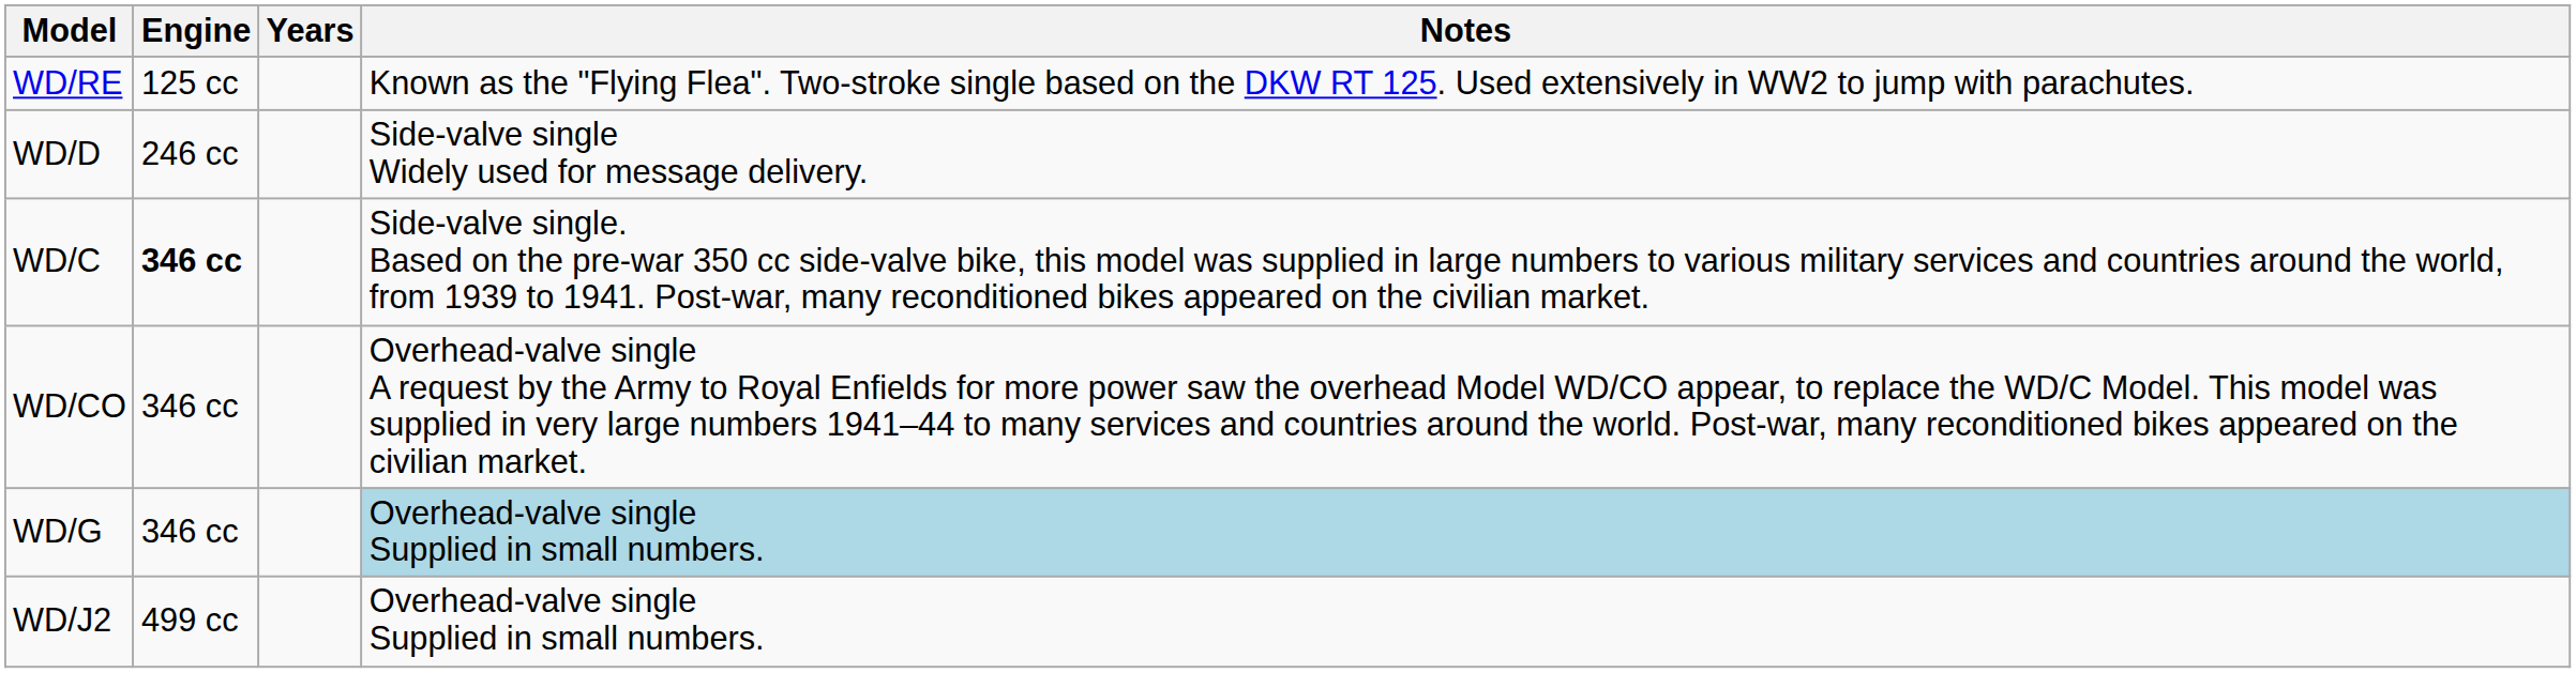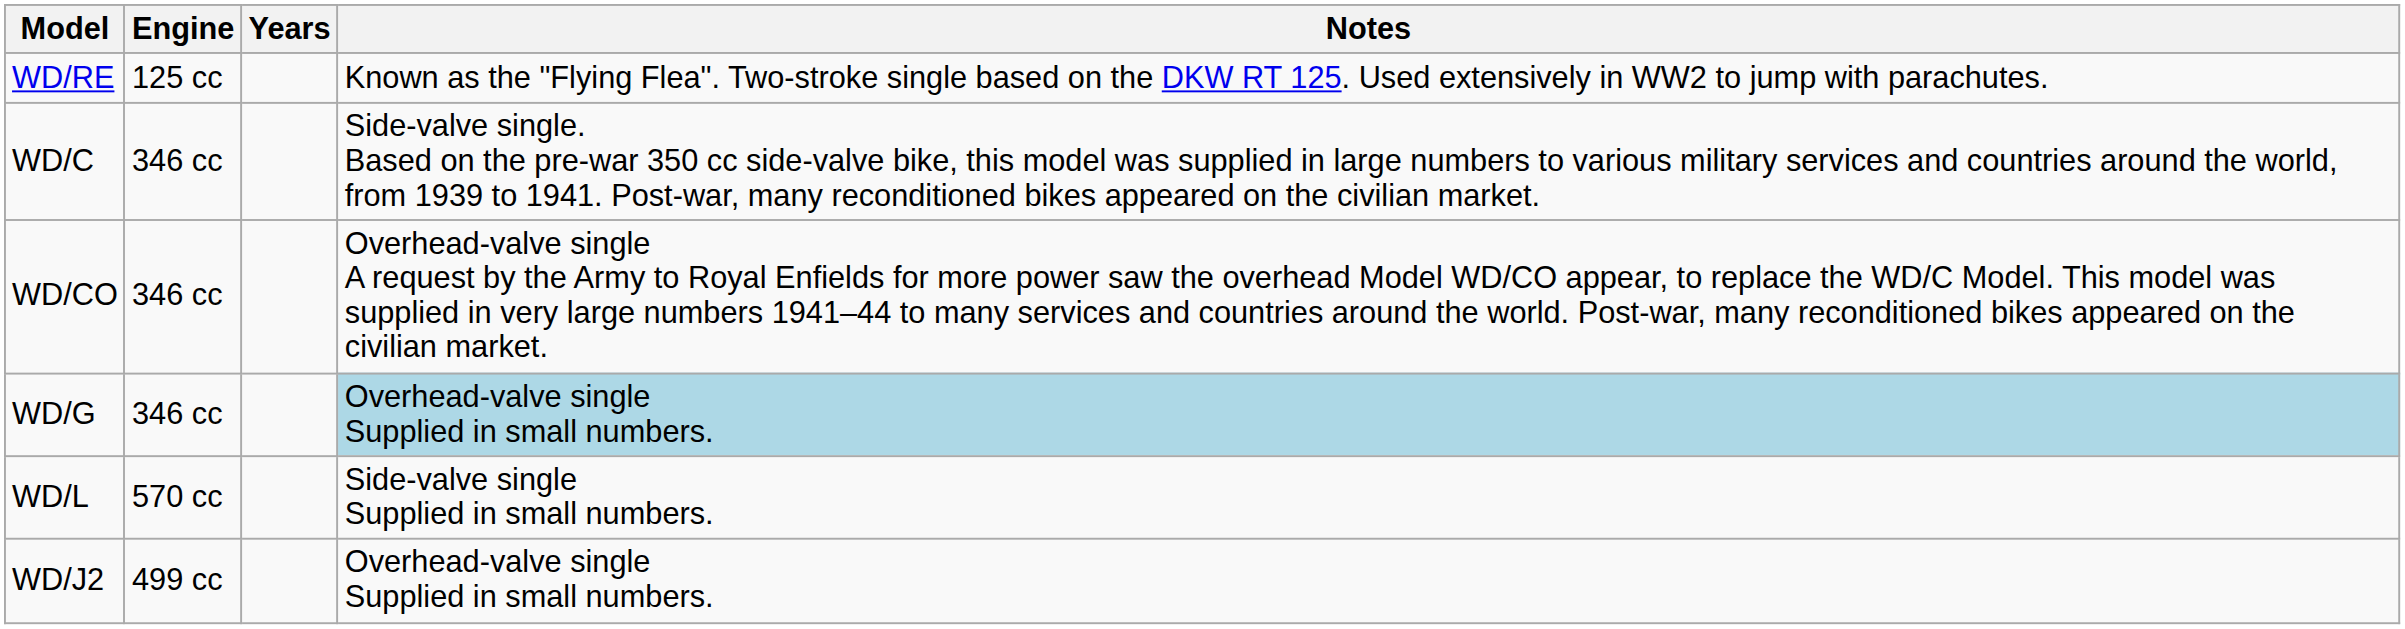- row: WD/D | 246 cc | Side-valve single Widely used for message delivery.
WD/C | Engine: bold -> normal
+ row: WD/L | 570 cc | Side-valve single Supplied in small numbers.
